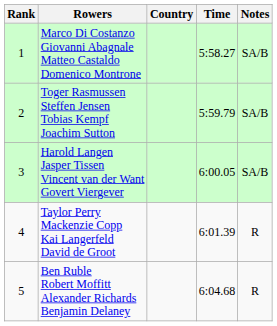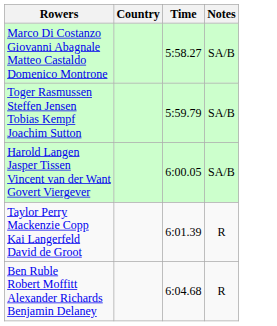- column: Rank | 1 | 2 | 3 | 4 | 5
